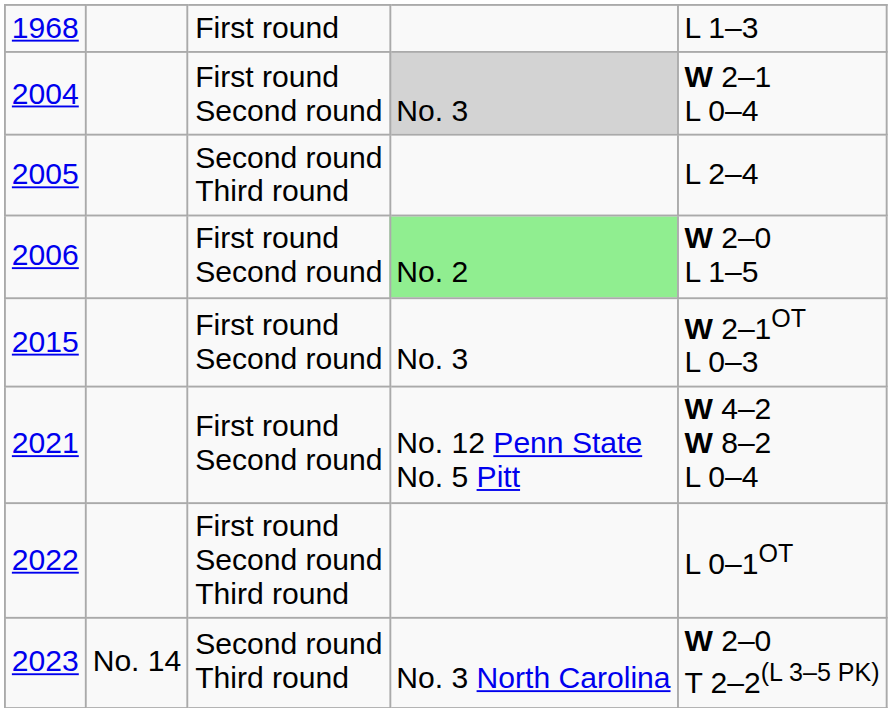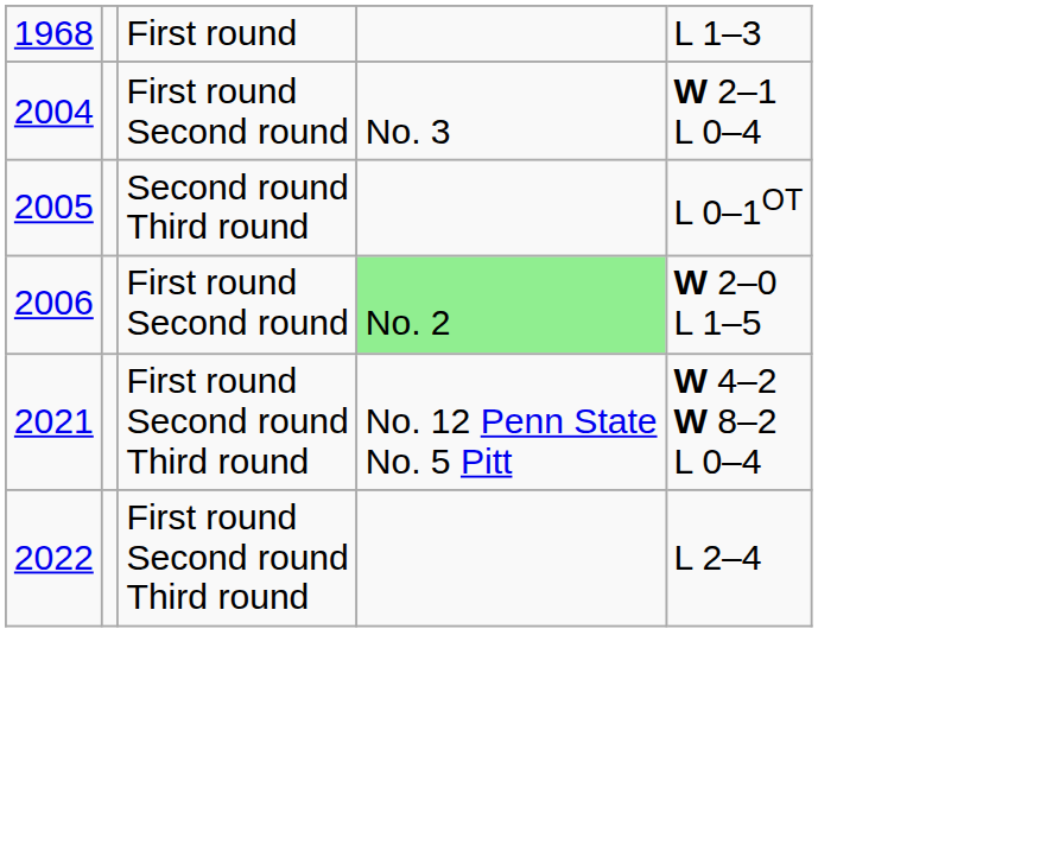2004 | column 4: lightgrey background -> no background
2005 | column 5: L 2–4 -> L 0–1OT
- row: 2015 | First round Second round | No. 3 | W 2–1OT L 0–3
2021 | column 3: First round Second round -> First round Second round Third round
2022 | column 5: L 0–1OT -> L 2–4
- row: 2023 | No. 14 | Second round Third round | No. 3 North Carolina | W 2–0 T 2–2(L 3–5 PK)
